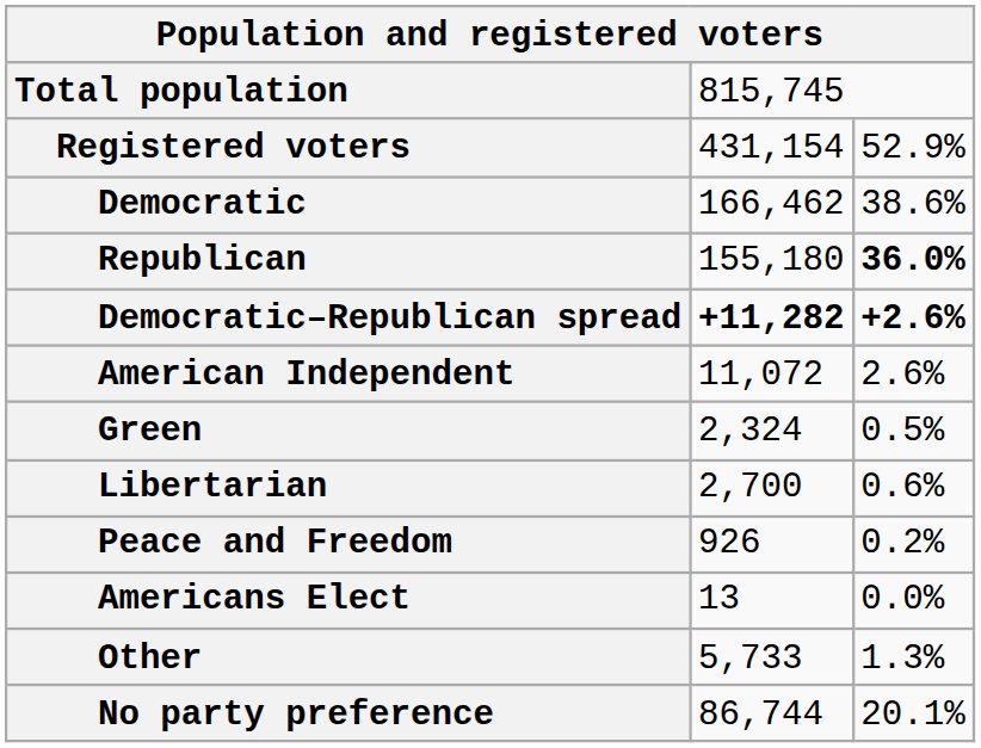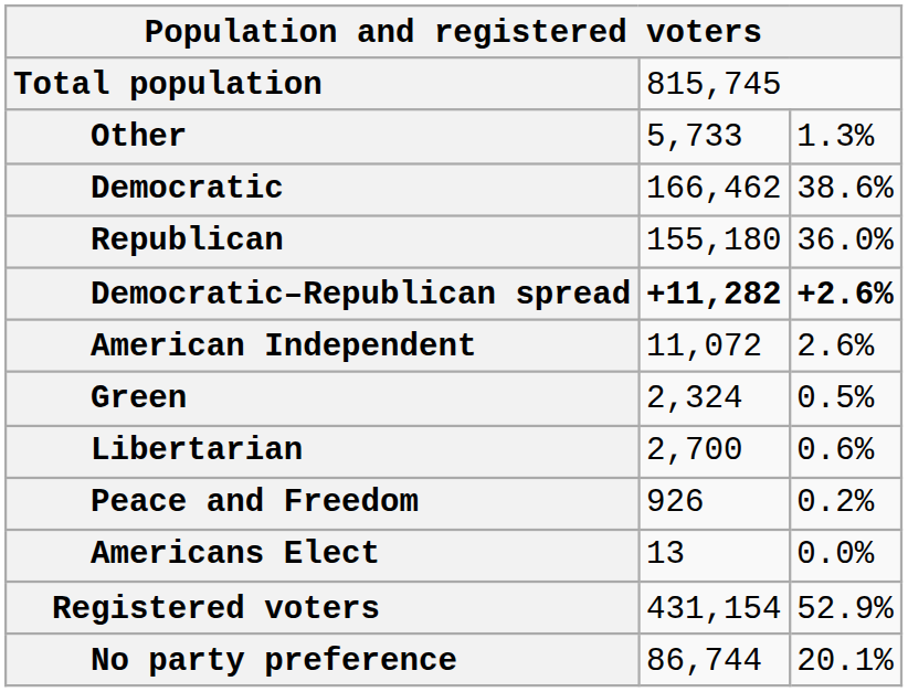rows swapped: Registered voters <-> Other
Republican | column 3: bold -> normal
